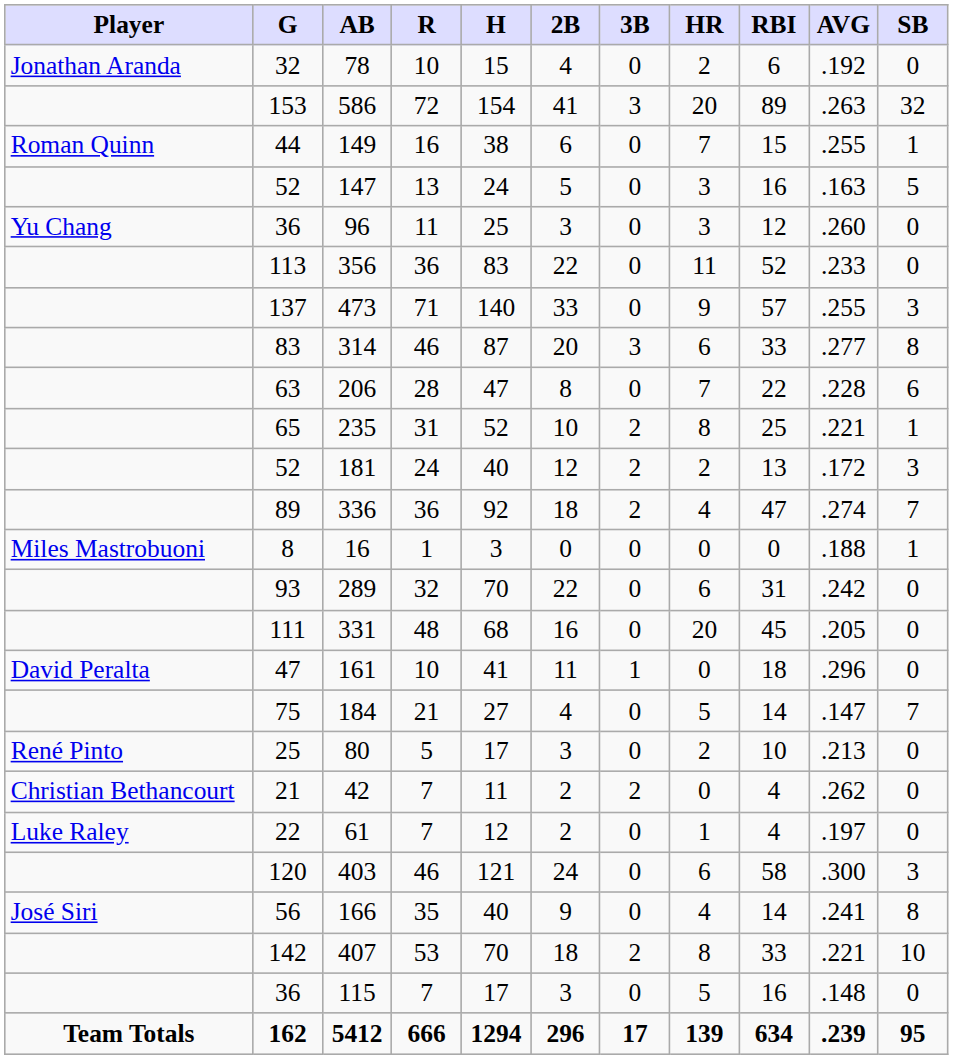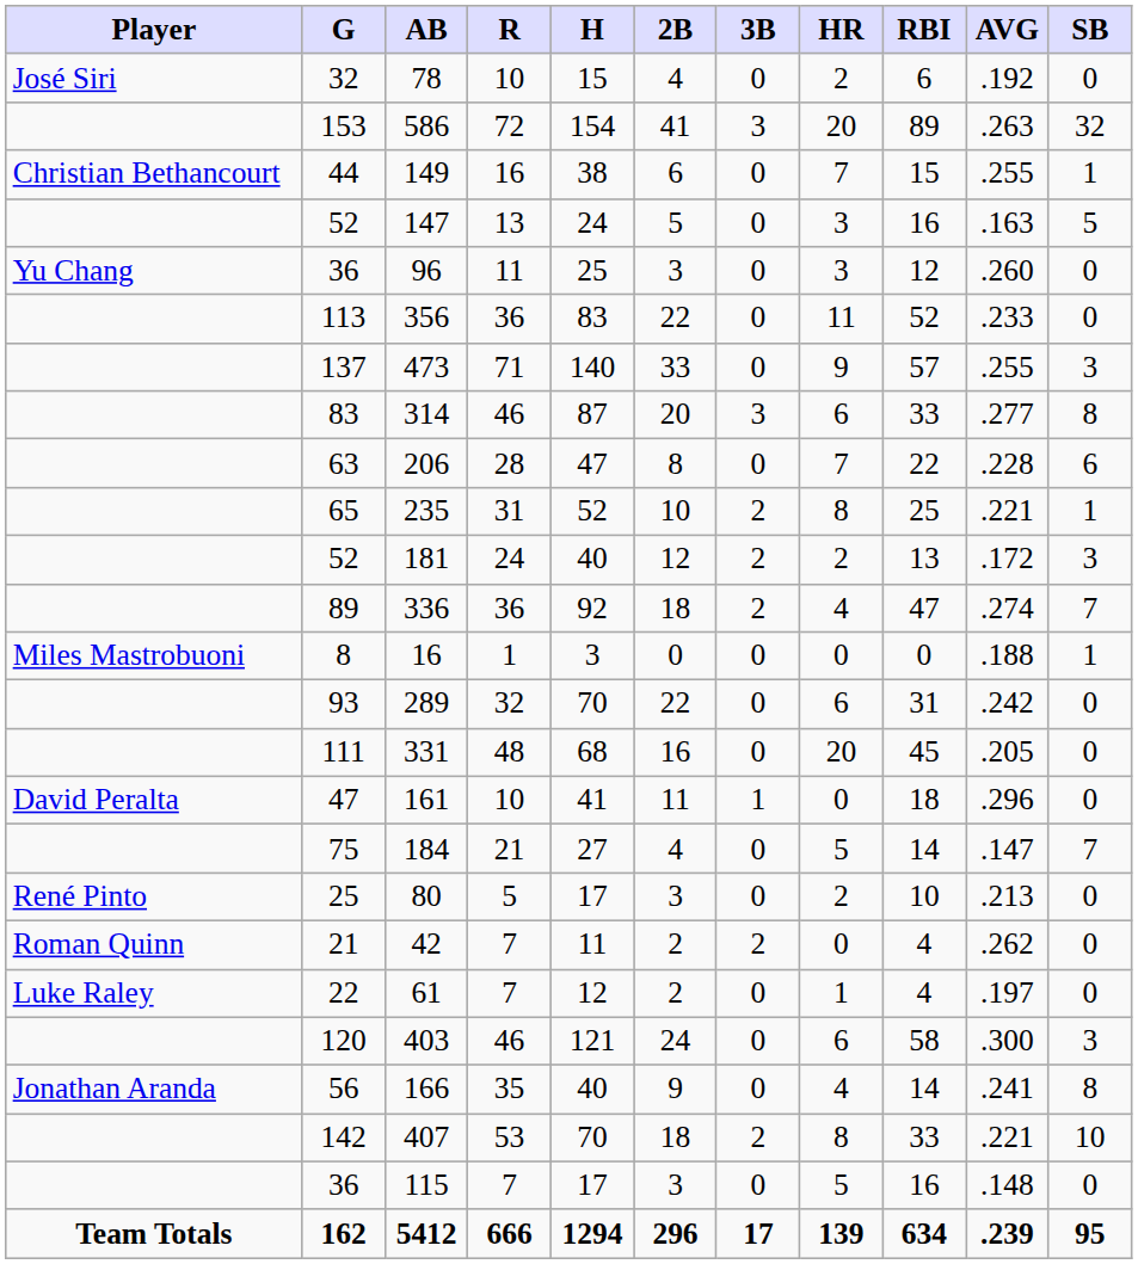78 | Player: Jonathan Aranda -> José Siri
149 | Player: Roman Quinn -> Christian Bethancourt
42 | Player: Christian Bethancourt -> Roman Quinn
166 | Player: José Siri -> Jonathan Aranda
